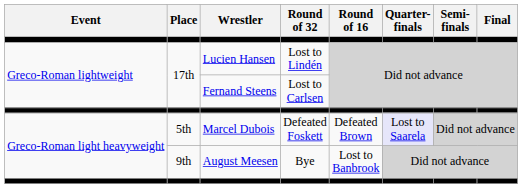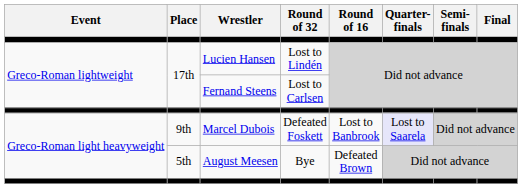Marcel Dubois | Place: 5th -> 9th
Marcel Dubois | Round of 16: Defeated Brown -> Lost to Banbrook
August Meesen | Place: 9th -> 5th
August Meesen | Round of 16: Lost to Banbrook -> Defeated Brown
